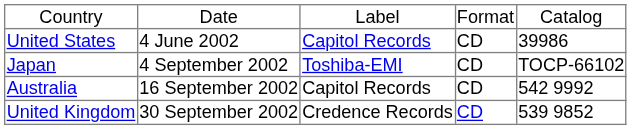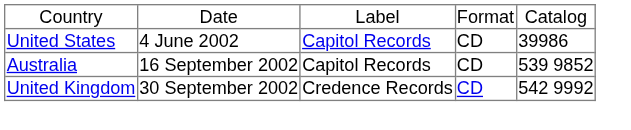- row: Japan | 4 September 2002 | Toshiba-EMI | CD | TOCP-66102
Australia | column 5: 542 9992 -> 539 9852
United Kingdom | column 5: 539 9852 -> 542 9992
